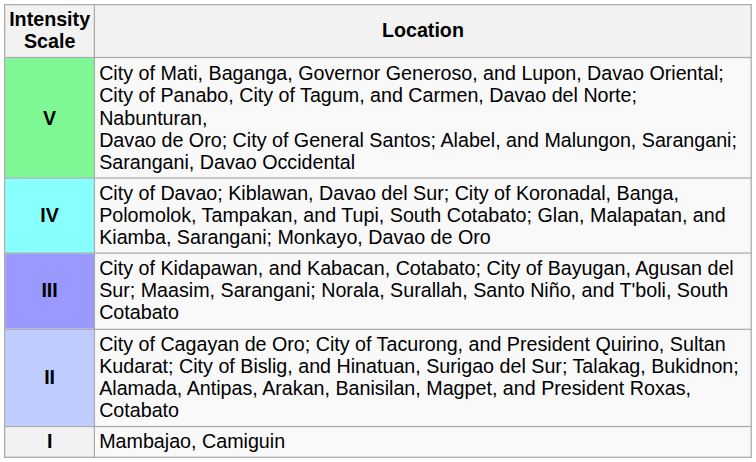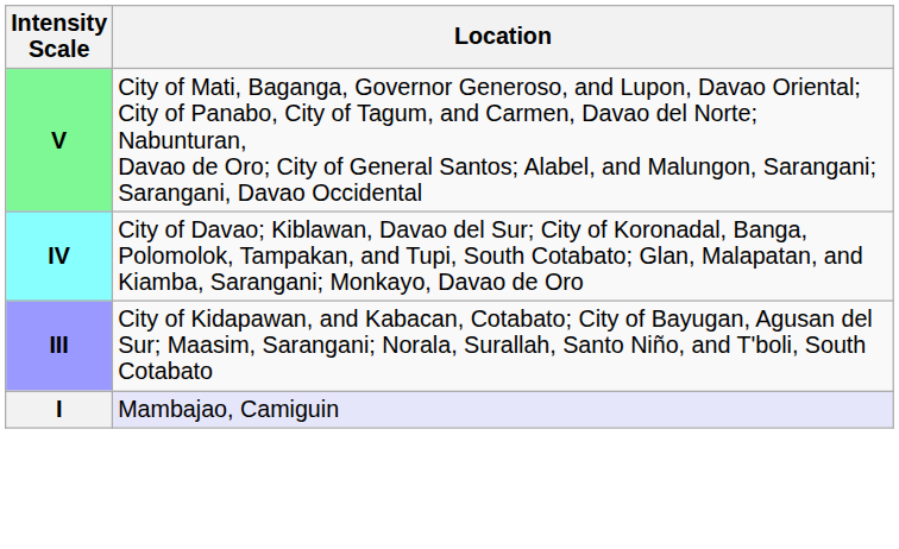- row: II | City of Cagayan de Oro; City of Tacurong, and President Quirino, Sultan Kudarat; City of Bislig, and Hinatuan, Surigao del Sur; Talakag, Bukidnon; Alamada, Antipas, Arakan, Banisilan, Magpet, and President Roxas, Cotabato
I | Location: no background -> lavender background
